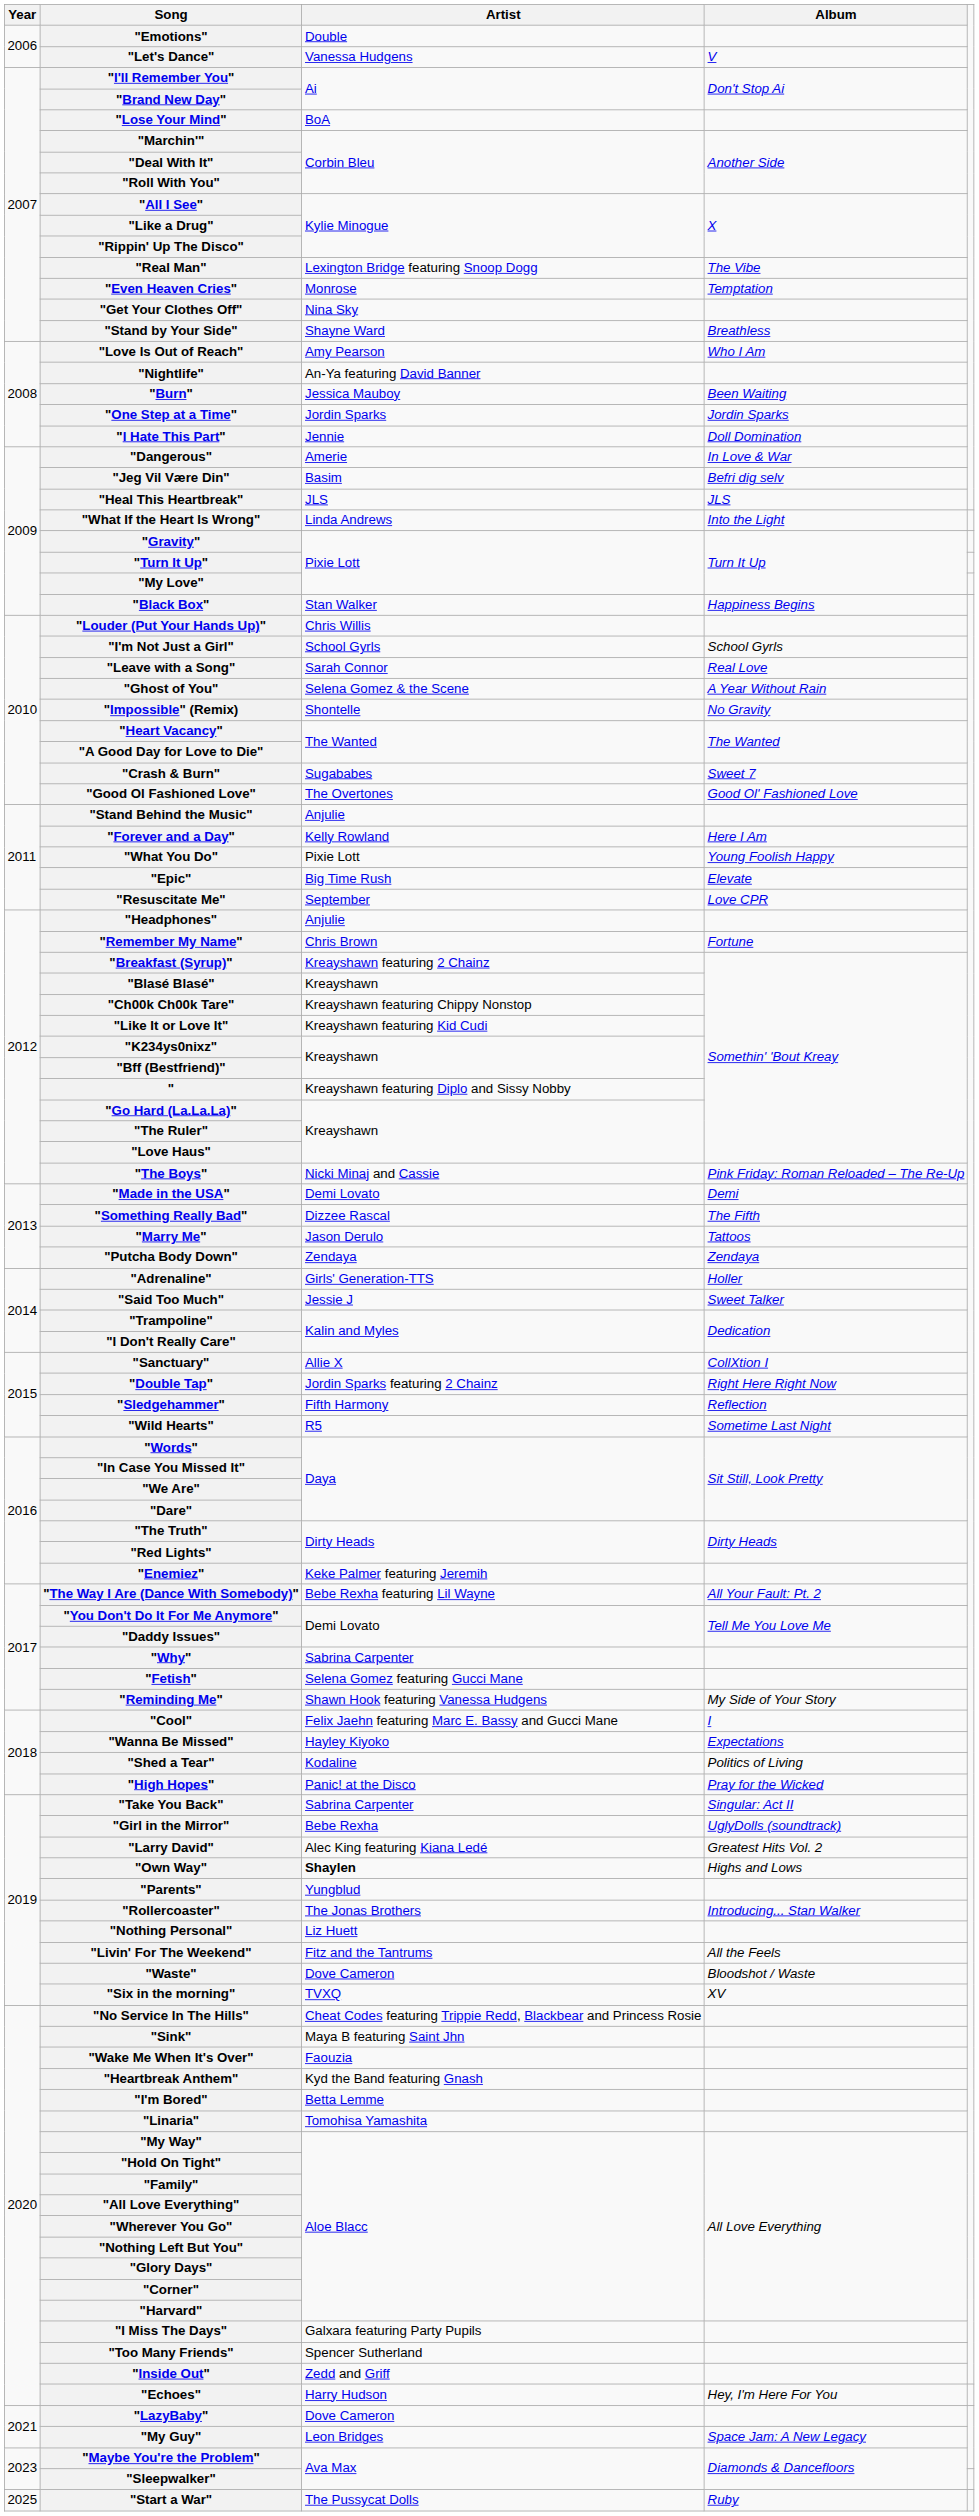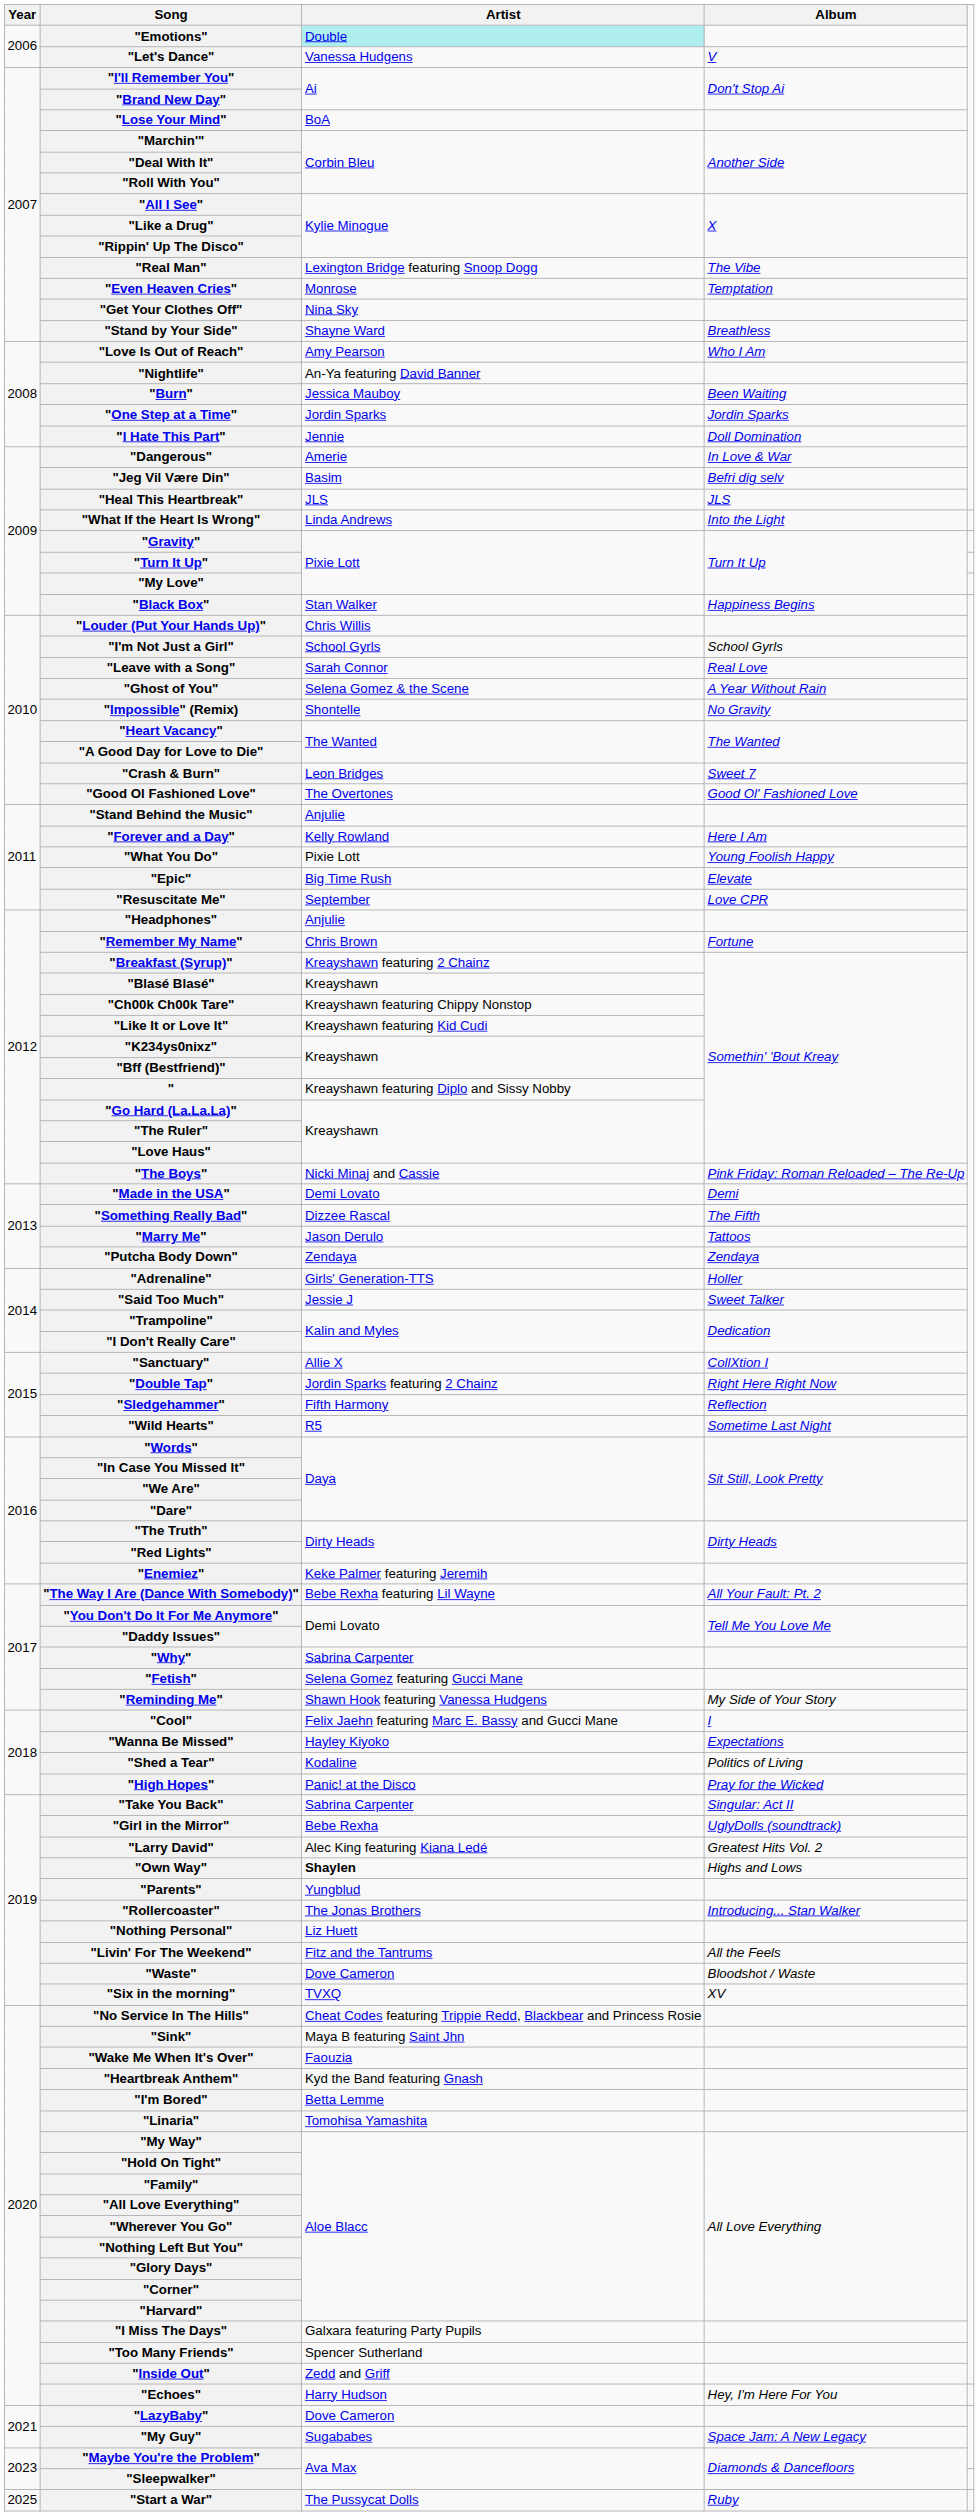"Emotions" | Artist: no background -> paleturquoise background
"Crash & Burn" | Artist: Sugababes -> Leon Bridges
"My Guy" | Artist: Leon Bridges -> Sugababes
